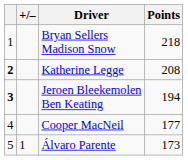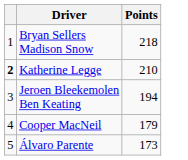- column: +/– | 1
Katherine Legge | Points: 208 -> 210
Jeroen Bleekemolen Ben Keating | column 1: bold -> normal
Cooper MacNeil | Points: 177 -> 179
